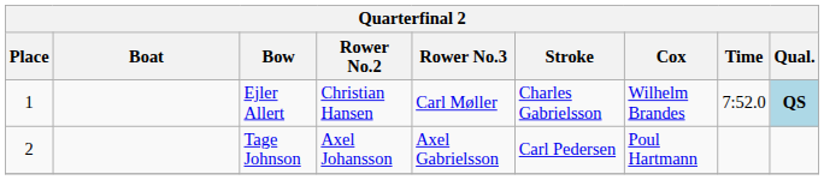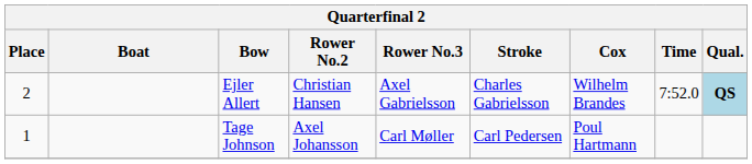Ejler Allert | Place: 1 -> 2
Ejler Allert | Rower No.3: Carl Møller -> Axel Gabrielsson
Tage Johnson | Place: 2 -> 1
Tage Johnson | Rower No.3: Axel Gabrielsson -> Carl Møller
